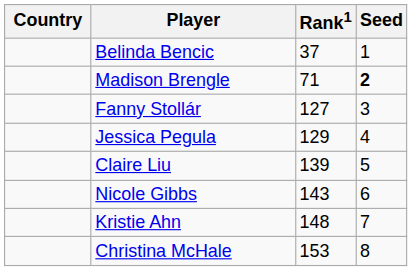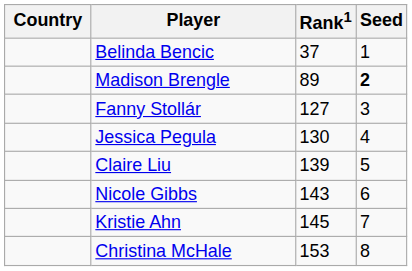Madison Brengle | Rank1: 71 -> 89
Jessica Pegula | Rank1: 129 -> 130
Kristie Ahn | Rank1: 148 -> 145
